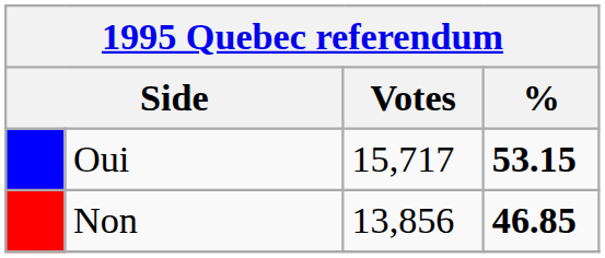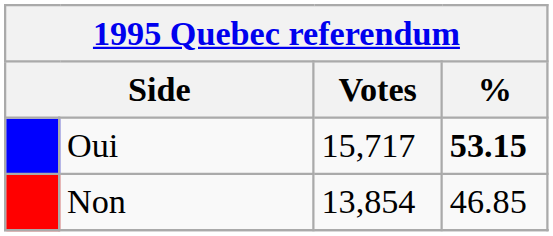Non | Votes: 13,856 -> 13,854
Non | %: bold -> normal
